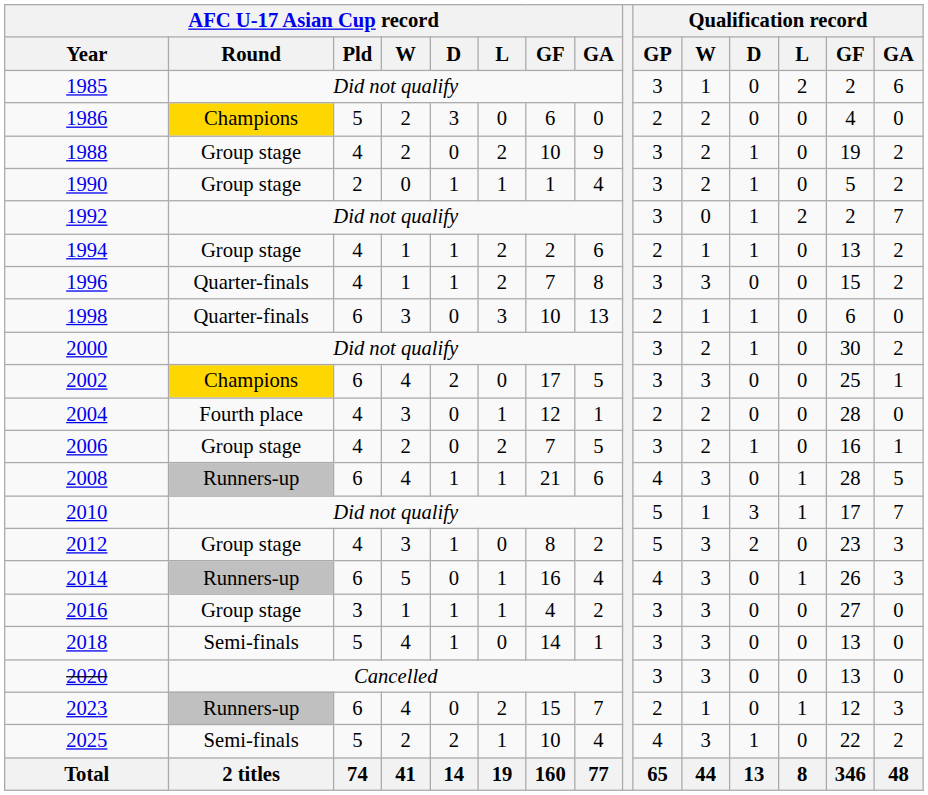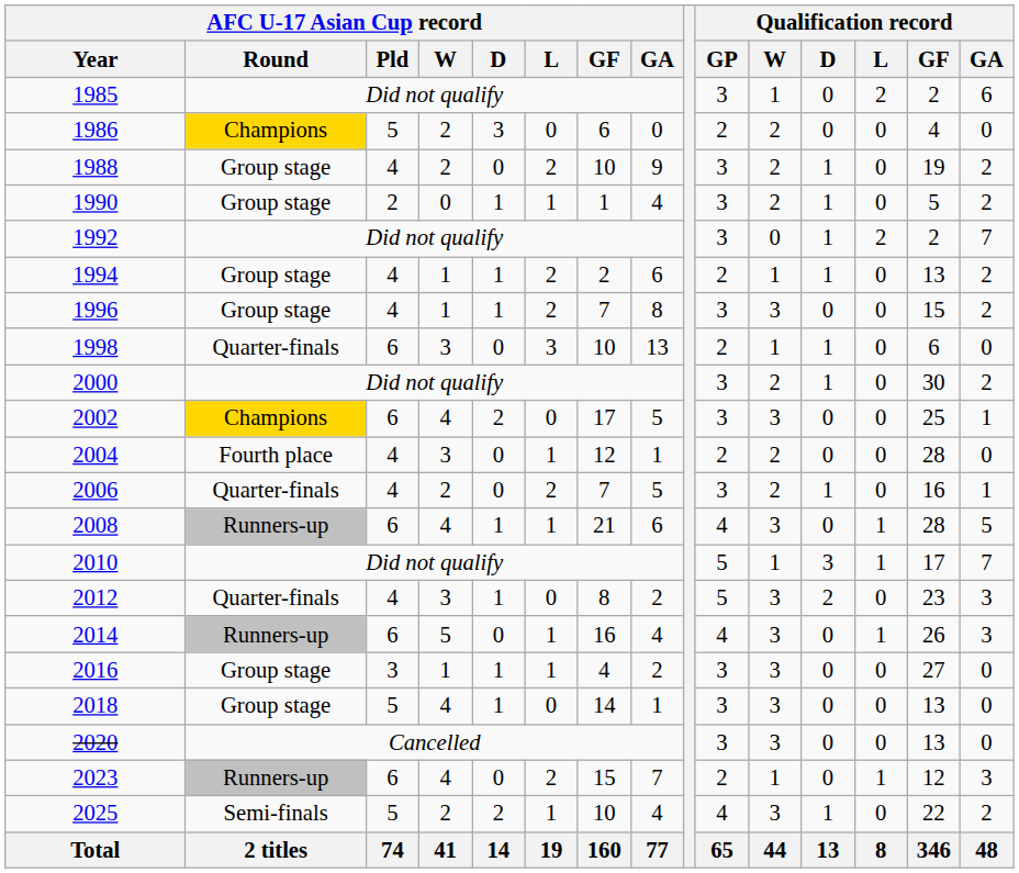1996 | AFC U-17 Asian Cup record / Round: Quarter-finals -> Group stage
2006 | AFC U-17 Asian Cup record / Round: Group stage -> Quarter-finals
2012 | AFC U-17 Asian Cup record / Round: Group stage -> Quarter-finals
2018 | AFC U-17 Asian Cup record / Round: Semi-finals -> Group stage
